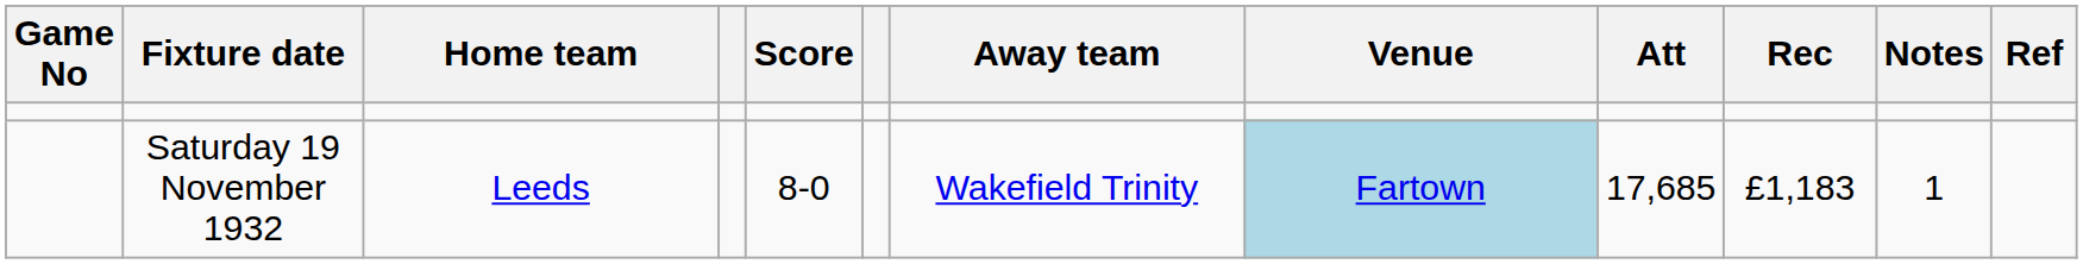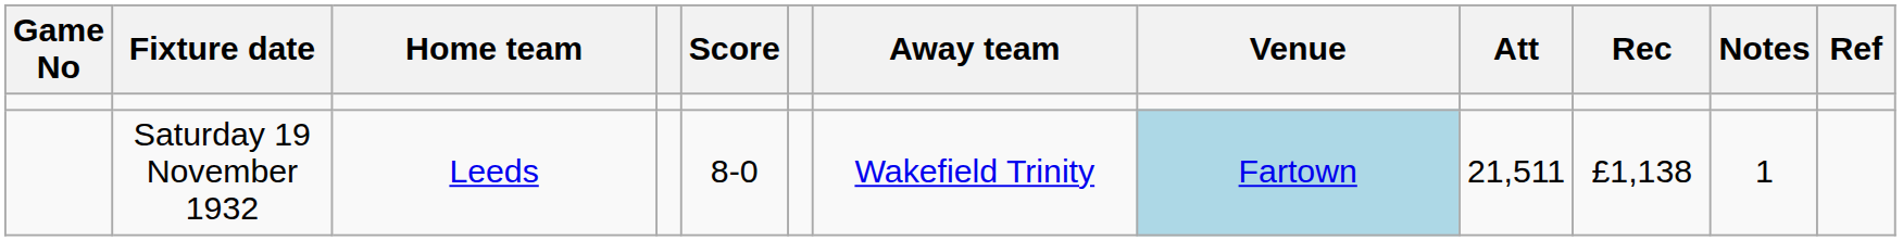Saturday 19 November 1932 | Att: 17,685 -> 21,511
Saturday 19 November 1932 | Rec: £1,183 -> £1,138
